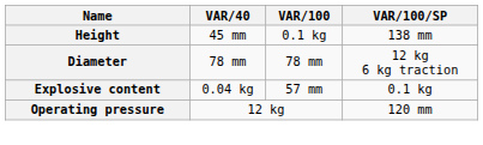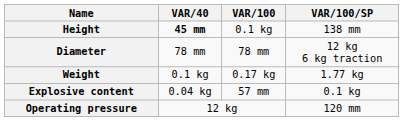Height | VAR/40: normal -> bold
+ row: Weight | 0.1 kg | 0.17 kg | 1.77 kg
